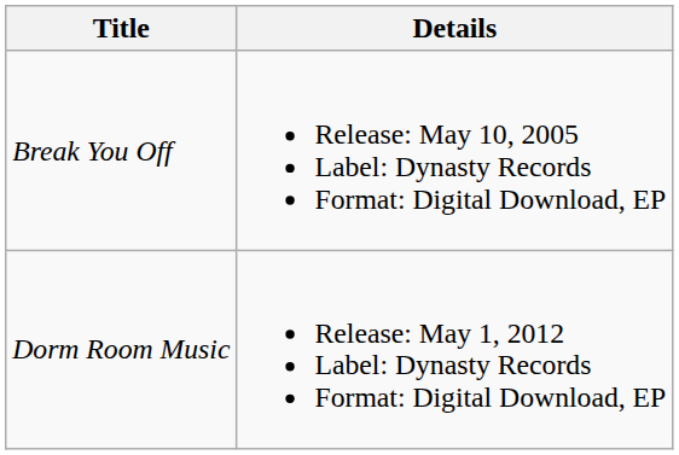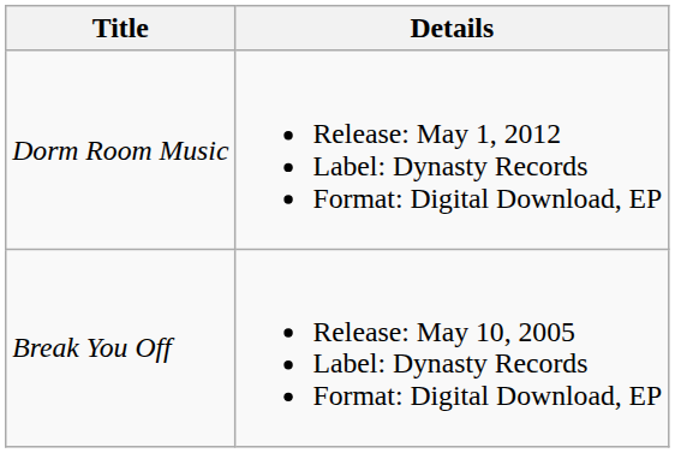rows swapped: Break You Off <-> Dorm Room Music
